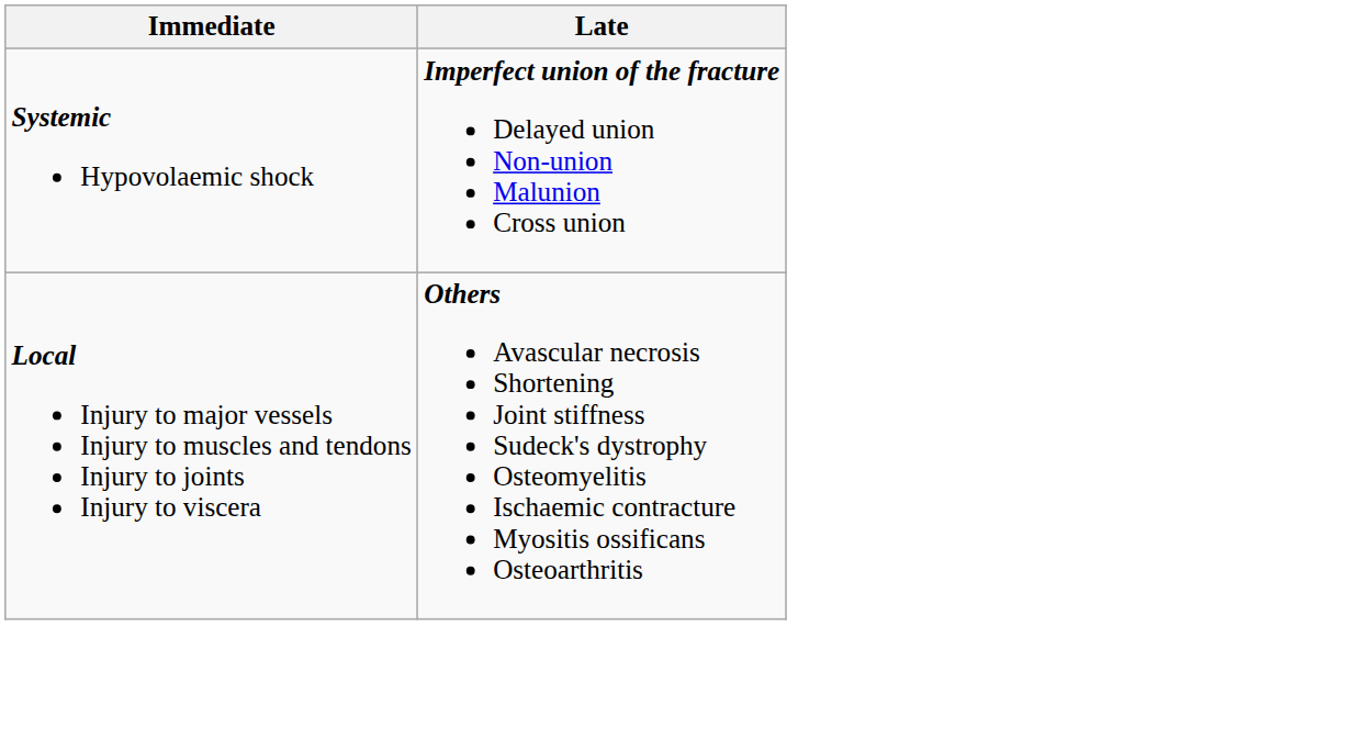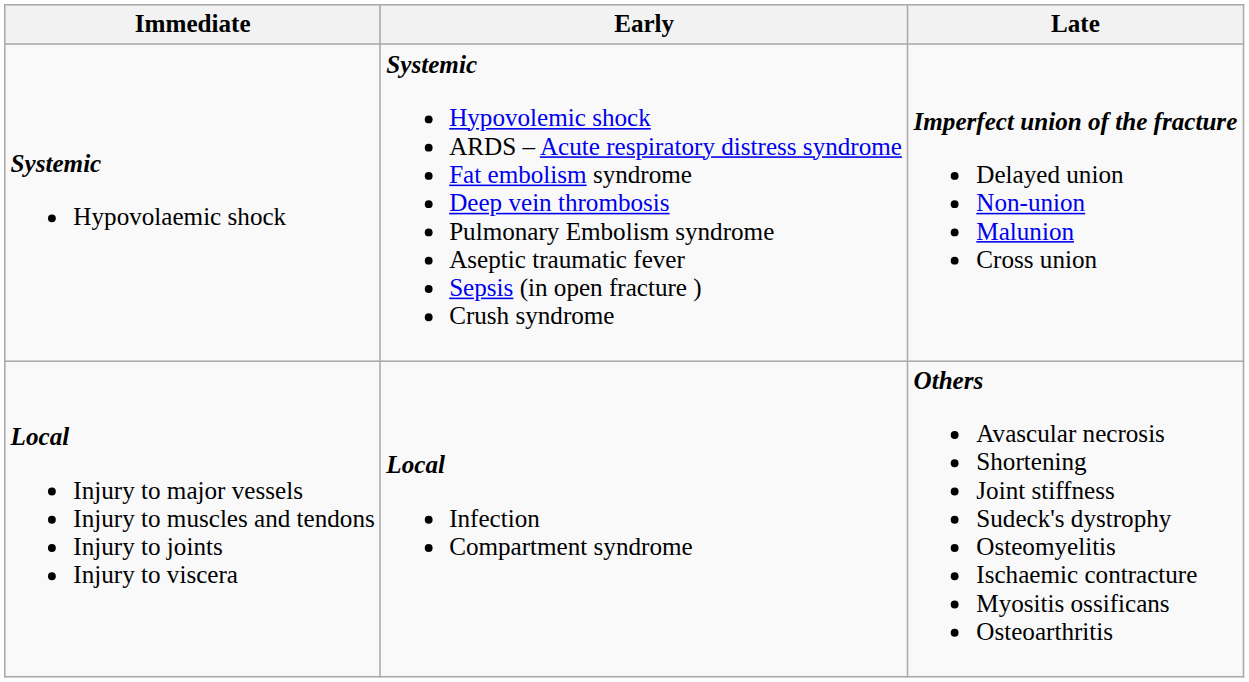+ column: Early | Systemic Hypovolemic shock ARDS – Acute respiratory distress syndrome Fat embolism syndrome Deep vein thrombosis Pulmonary Embolism syndrome Aseptic traumatic fever Sepsis (in open fracture ) Crush syndrome | Local Infection Compartment syndrome
